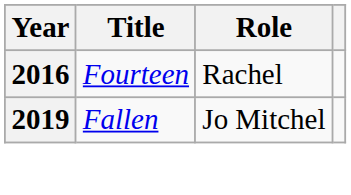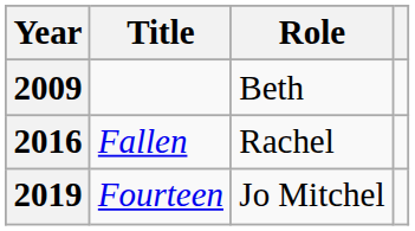+ row: 2009 | Beth
2016 | Title: Fourteen -> Fallen
2019 | Title: Fallen -> Fourteen
